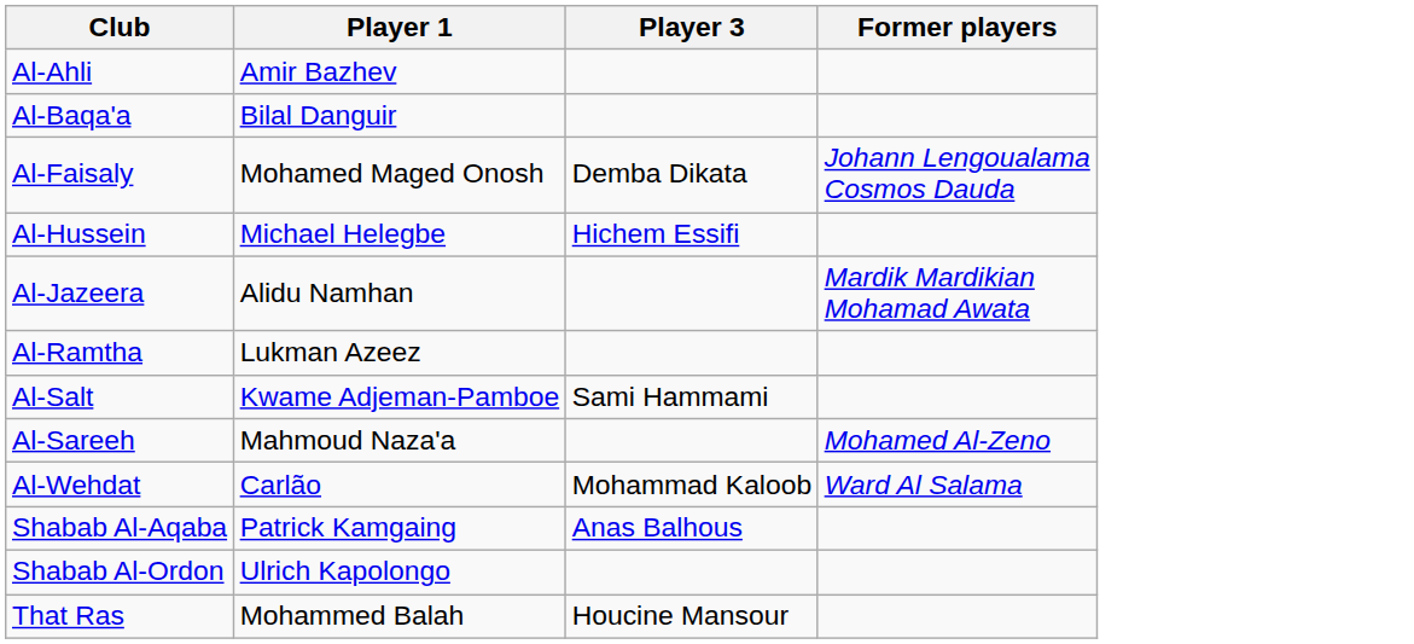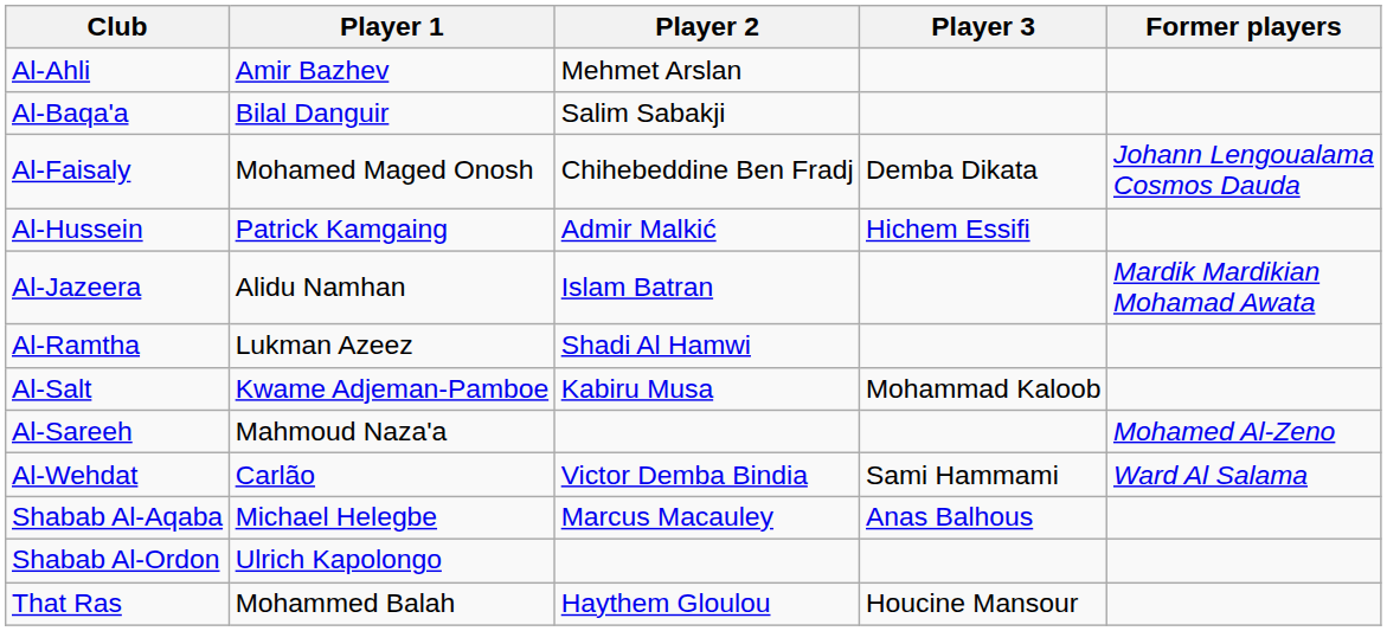+ column: Player 2 | Mehmet Arslan | Salim Sabakji | Chihebeddine Ben Fradj | Admir Malkić | Islam Batran | Shadi Al Hamwi | Kabiru Musa | Victor Demba Bindia | Marcus Macauley | Haythem Gloulou
Al-Hussein | Player 1: Michael Helegbe -> Patrick Kamgaing
Al-Salt | Player 3: Sami Hammami -> Mohammad Kaloob
Al-Wehdat | Player 3: Mohammad Kaloob -> Sami Hammami
Shabab Al-Aqaba | Player 1: Patrick Kamgaing -> Michael Helegbe
